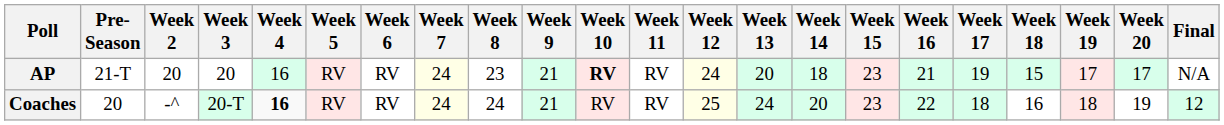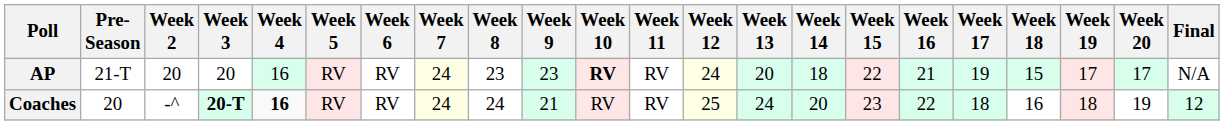AP | Week 9: 21 -> 23
AP | Week 15: 23 -> 22
Coaches | Week 3: normal -> bold
